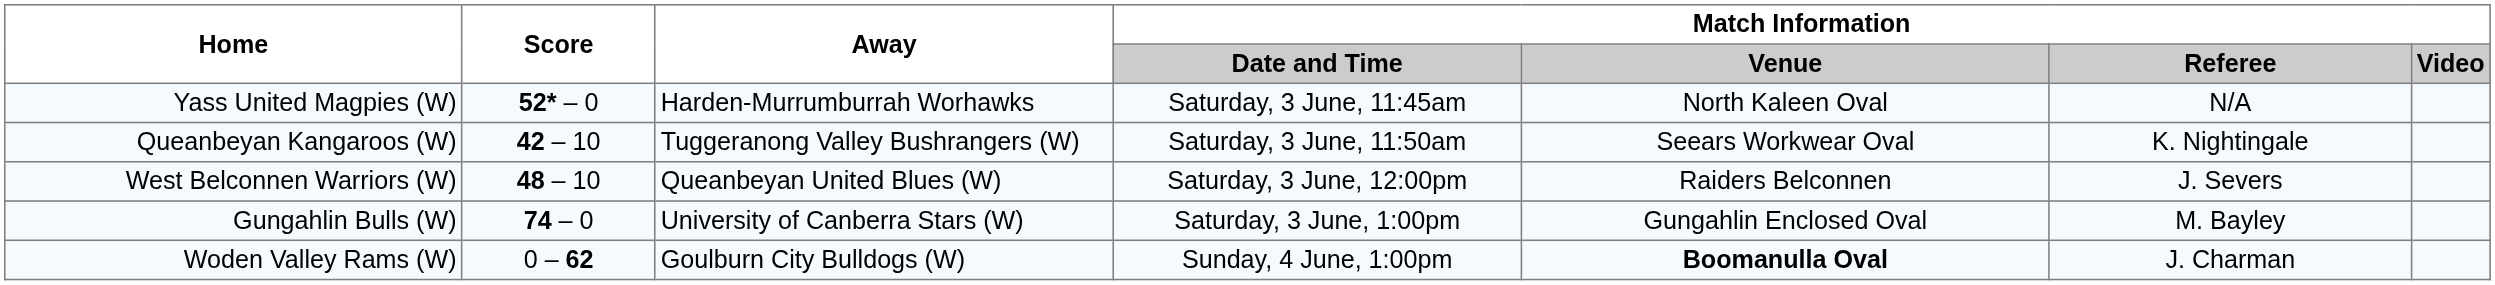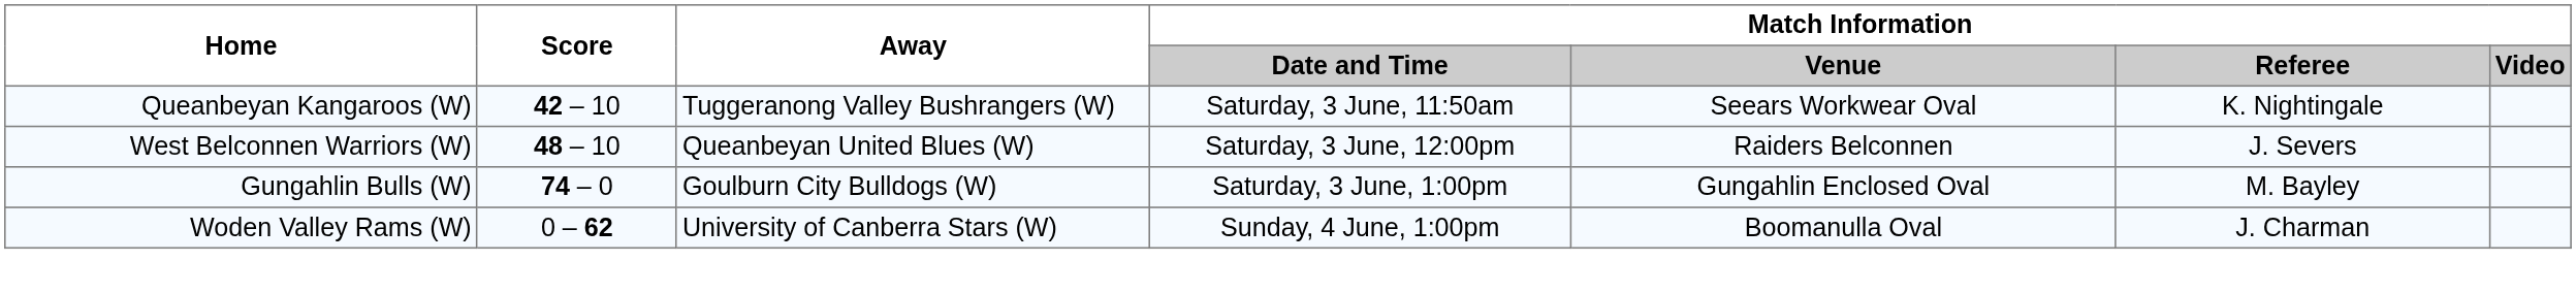- row: Yass United Magpies (W) | 52* – 0 | Harden-Murrumburrah Worhawks | Saturday, 3 June, 11:45am | North Kaleen Oval | N/A
Gungahlin Bulls (W) | Away: University of Canberra Stars (W) -> Goulburn City Bulldogs (W)
Woden Valley Rams (W) | Away: Goulburn City Bulldogs (W) -> University of Canberra Stars (W)
Woden Valley Rams (W) | Match Information / Venue: bold -> normal
